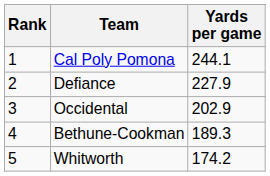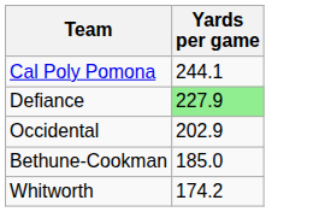- column: Rank | 1 | 2 | 3 | 4 | 5
Defiance | Yards per game: no background -> lightgreen background
Bethune-Cookman | Yards per game: 189.3 -> 185.0
